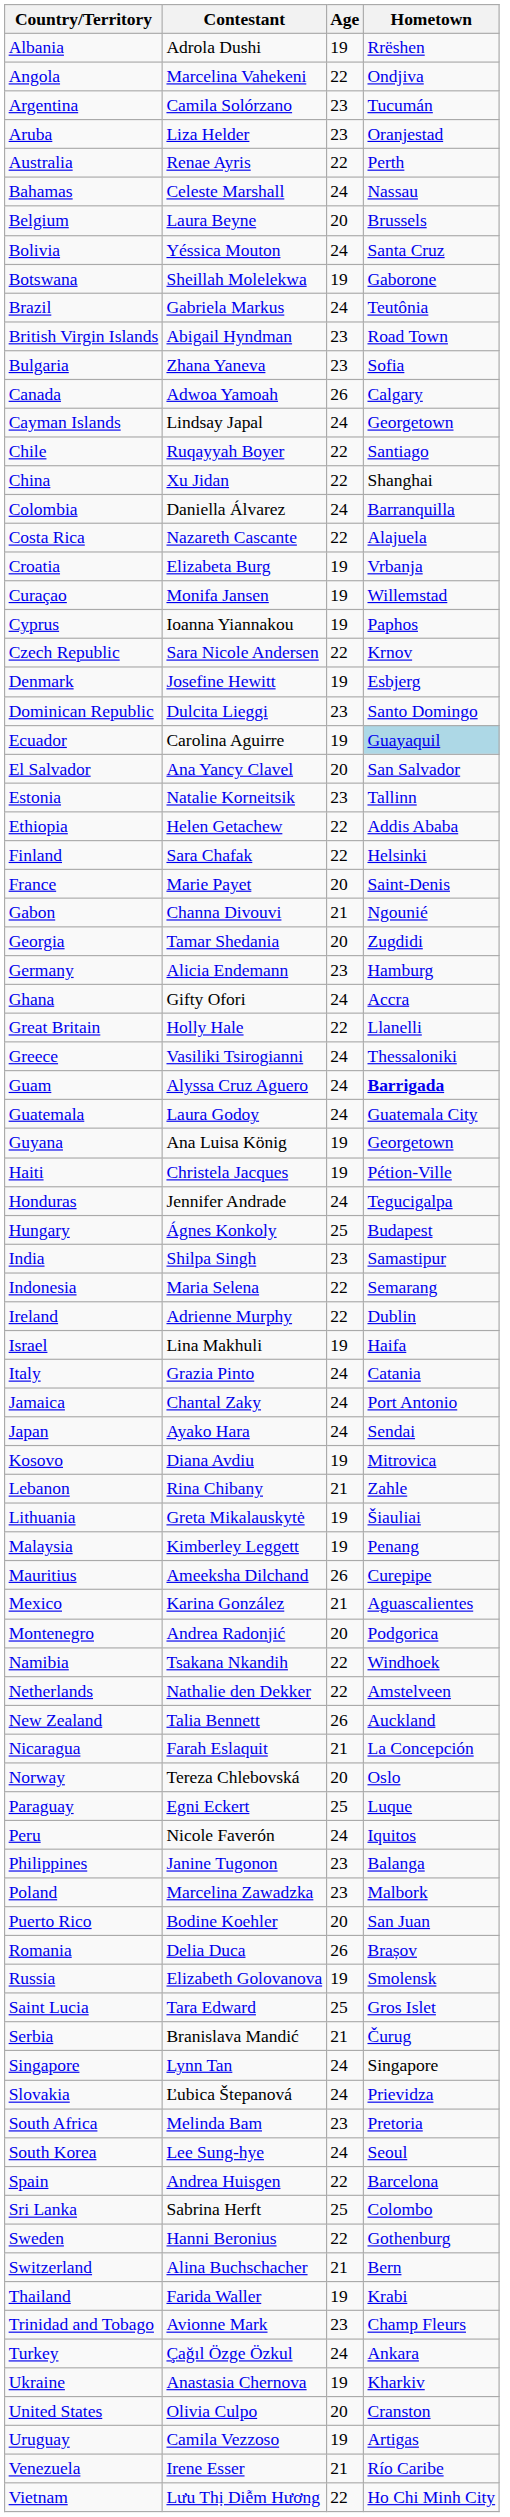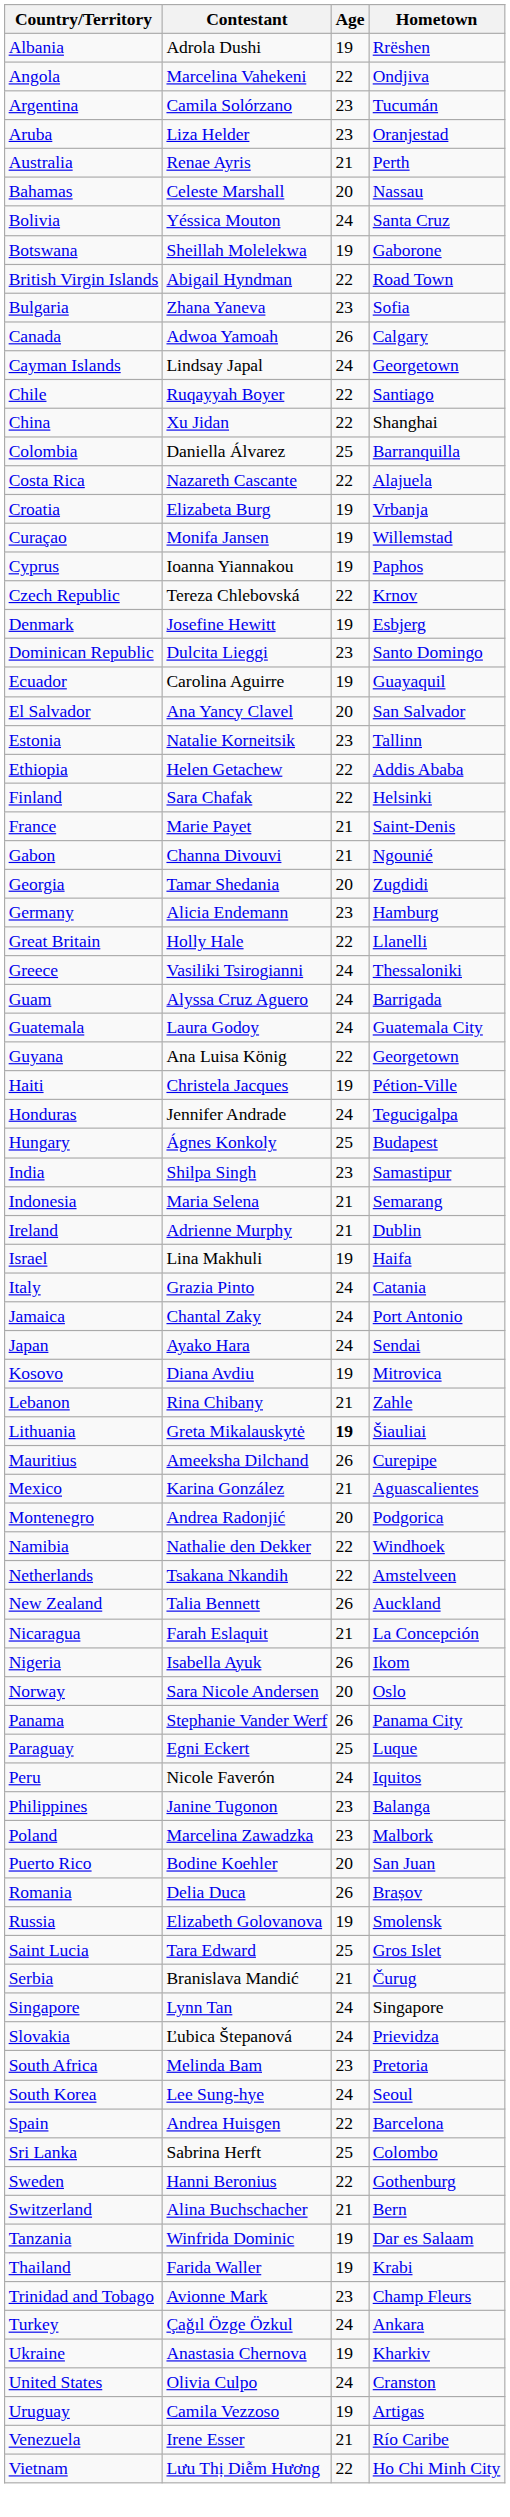Australia | Age: 22 -> 21
Bahamas | Age: 24 -> 20
- row: Belgium | Laura Beyne | 20 | Brussels
- row: Brazil | Gabriela Markus | 24 | Teutônia
British Virgin Islands | Age: 23 -> 22
Colombia | Age: 24 -> 25
Czech Republic | Contestant: Sara Nicole Andersen -> Tereza Chlebovská
Ecuador | Hometown: lightblue background -> no background
France | Age: 20 -> 21
- row: Ghana | Gifty Ofori | 24 | Accra
Guam | Hometown: bold -> normal
Guyana | Age: 19 -> 22
Indonesia | Age: 22 -> 21
Ireland | Age: 22 -> 21
Lithuania | Age: normal -> bold
- row: Malaysia | Kimberley Leggett | 19 | Penang
Namibia | Contestant: Tsakana Nkandih -> Nathalie den Dekker
Netherlands | Contestant: Nathalie den Dekker -> Tsakana Nkandih
+ row: Nigeria | Isabella Ayuk | 26 | Ikom
Norway | Contestant: Tereza Chlebovská -> Sara Nicole Andersen
+ row: Panama | Stephanie Vander Werf | 26 | Panama City
+ row: Tanzania | Winfrida Dominic | 19 | Dar es Salaam
United States | Age: 20 -> 24
